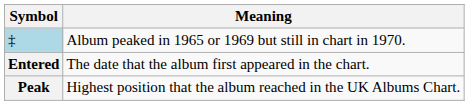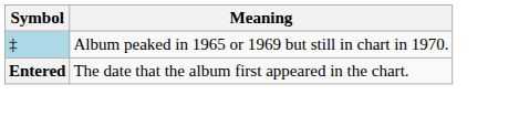- row: Peak | Highest position that the album reached in the UK Albums Chart.
